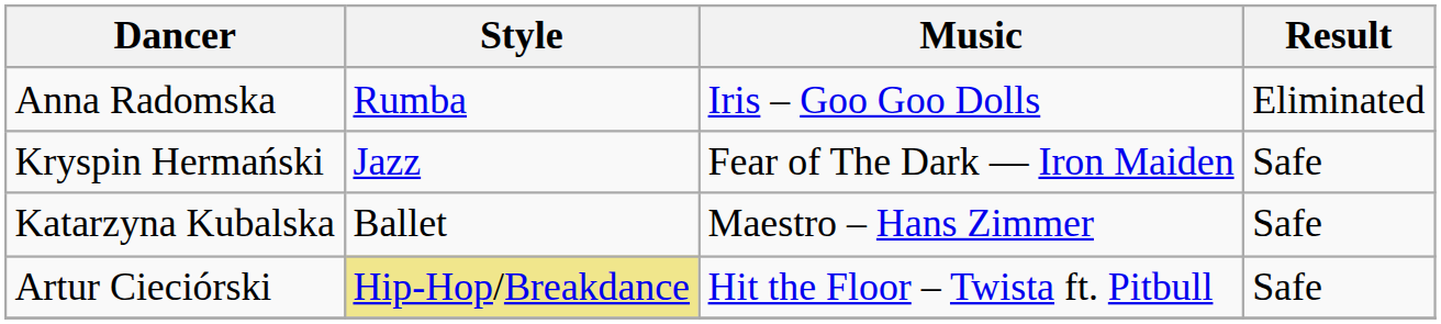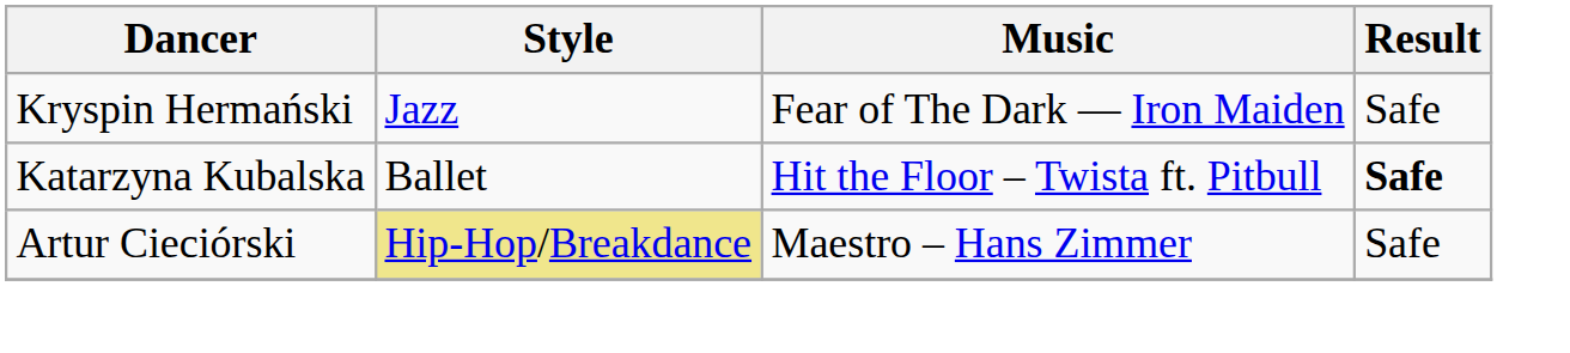- row: Anna Radomska | Rumba | Iris – Goo Goo Dolls | Eliminated
Katarzyna Kubalska | Music: Maestro – Hans Zimmer -> Hit the Floor – Twista ft. Pitbull
Katarzyna Kubalska | Result: normal -> bold
Artur Cieciórski | Music: Hit the Floor – Twista ft. Pitbull -> Maestro – Hans Zimmer
